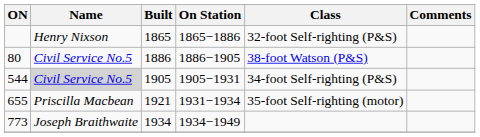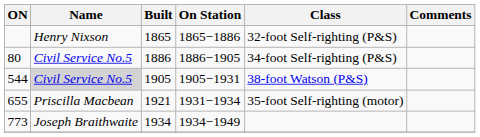80 | Class: 38-foot Watson (P&S) -> 34-foot Self-righting (P&S)
544 | Class: 34-foot Self-righting (P&S) -> 38-foot Watson (P&S)
